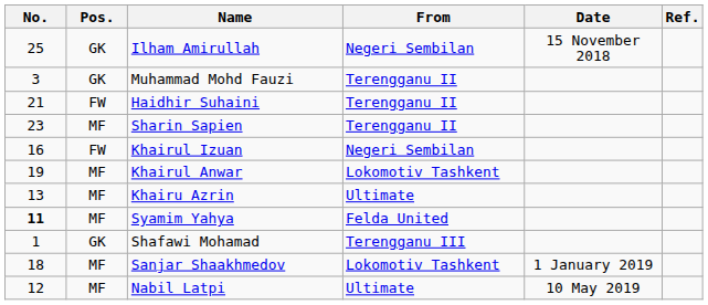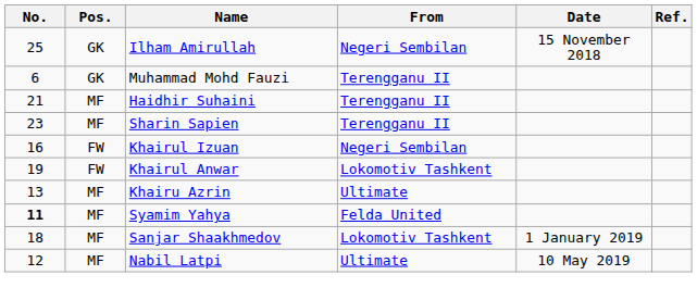Muhammad Mohd Fauzi | No.: 3 -> 6
Haidhir Suhaini | Pos.: FW -> MF
Khairul Anwar | Pos.: MF -> FW
- row: 1 | GK | Shafawi Mohamad | Terengganu III
